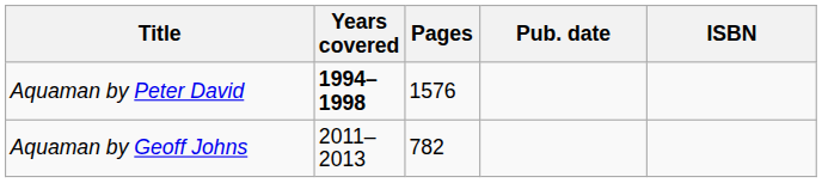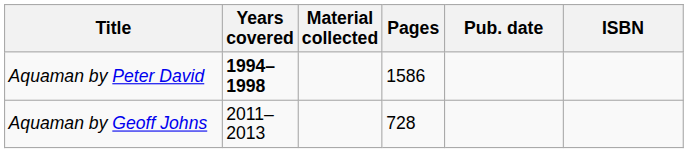+ column: Material collected
Aquaman by Peter David | Pages: 1576 -> 1586
Aquaman by Geoff Johns | Pages: 782 -> 728
